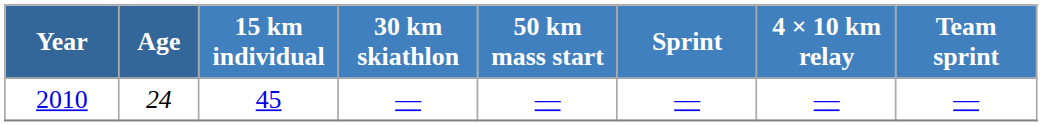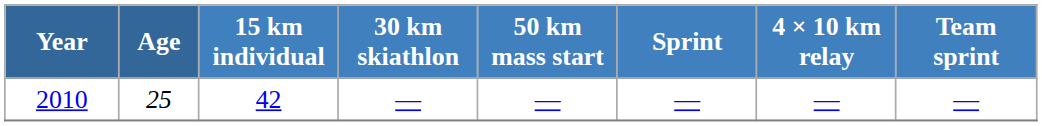2010 | Age: 24 -> 25
2010 | 15 km individual: 45 -> 42
